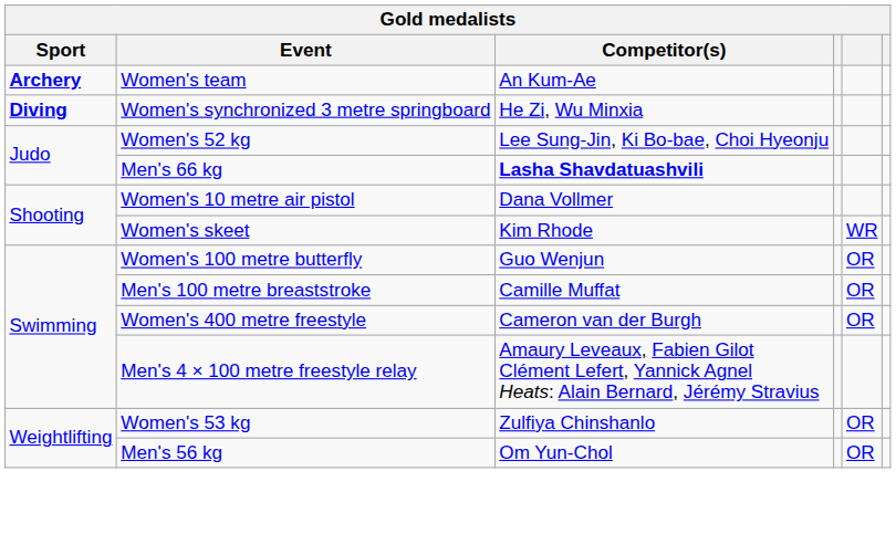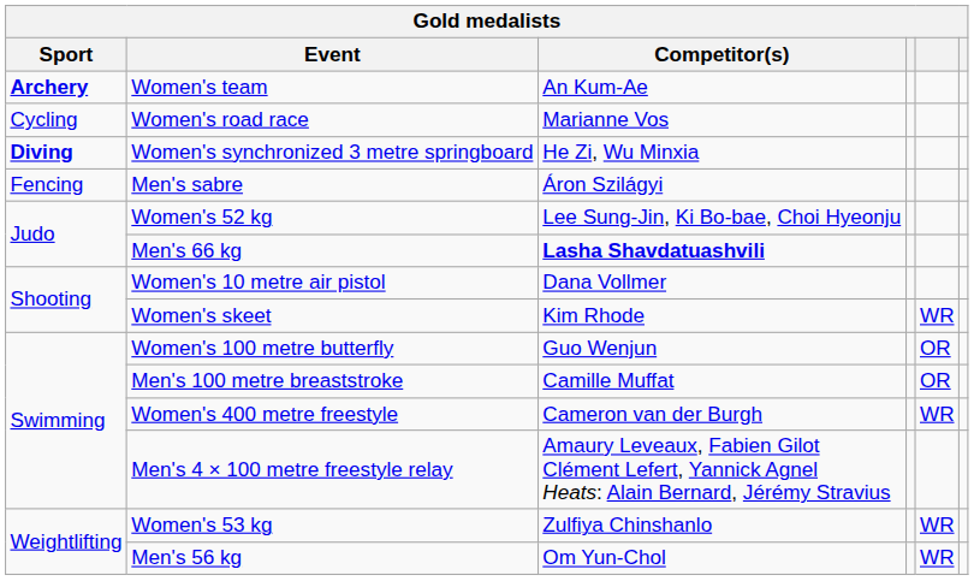+ row: Cycling | Women's road race | Marianne Vos
+ row: Fencing | Men's sabre | Áron Szilágyi
Women's 400 metre freestyle | column 5: OR -> WR
Women's 53 kg | column 5: OR -> WR
Men's 56 kg | column 5: OR -> WR
